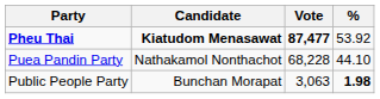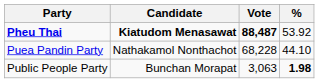Pheu Thai | Vote: 87,477 -> 88,487
